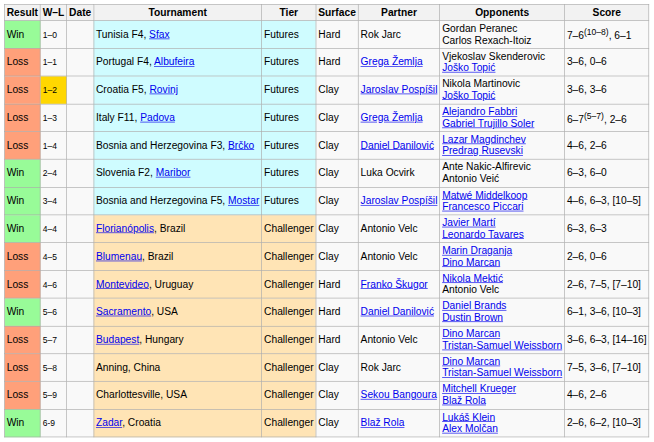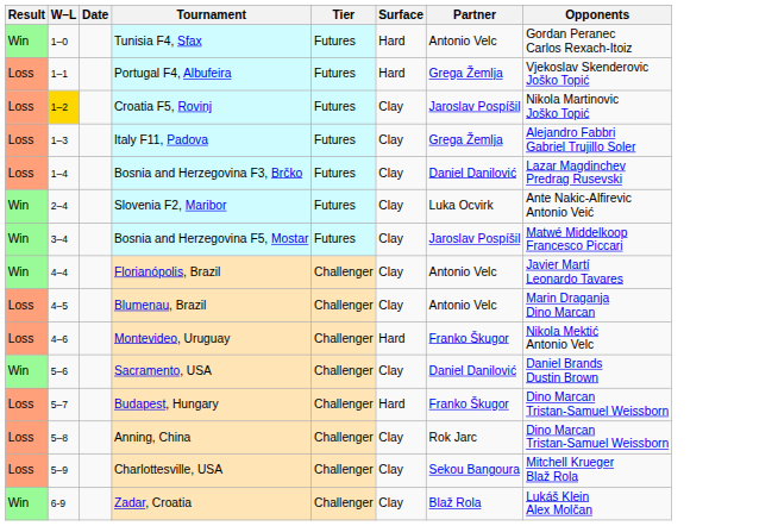- column: Score | 7–6(10–8), 6–1 | 3–6, 0–6 | 3–6, 3–6 | 6–7(5–7), 2–6 | 4–6, 2–6 | 6–3, 6–0 | 4–6, 6–3, [10–5] | 6–3, 6–3 | 2–6, 0–6 | 2–6, 7–5, [7–10] | 6–1, 3–6, [10–3] | 3–6, 6–3, [14–16] | 7–5, 3–6, [7–10] | 4–6, 2–6 | 2–6, 6–2, [10–3]
Tunisia F4, Sfax | Partner: Rok Jarc -> Antonio Velc
Sacramento, USA | Surface: Hard -> Clay
Budapest, Hungary | Partner: Antonio Velc -> Franko Škugor
